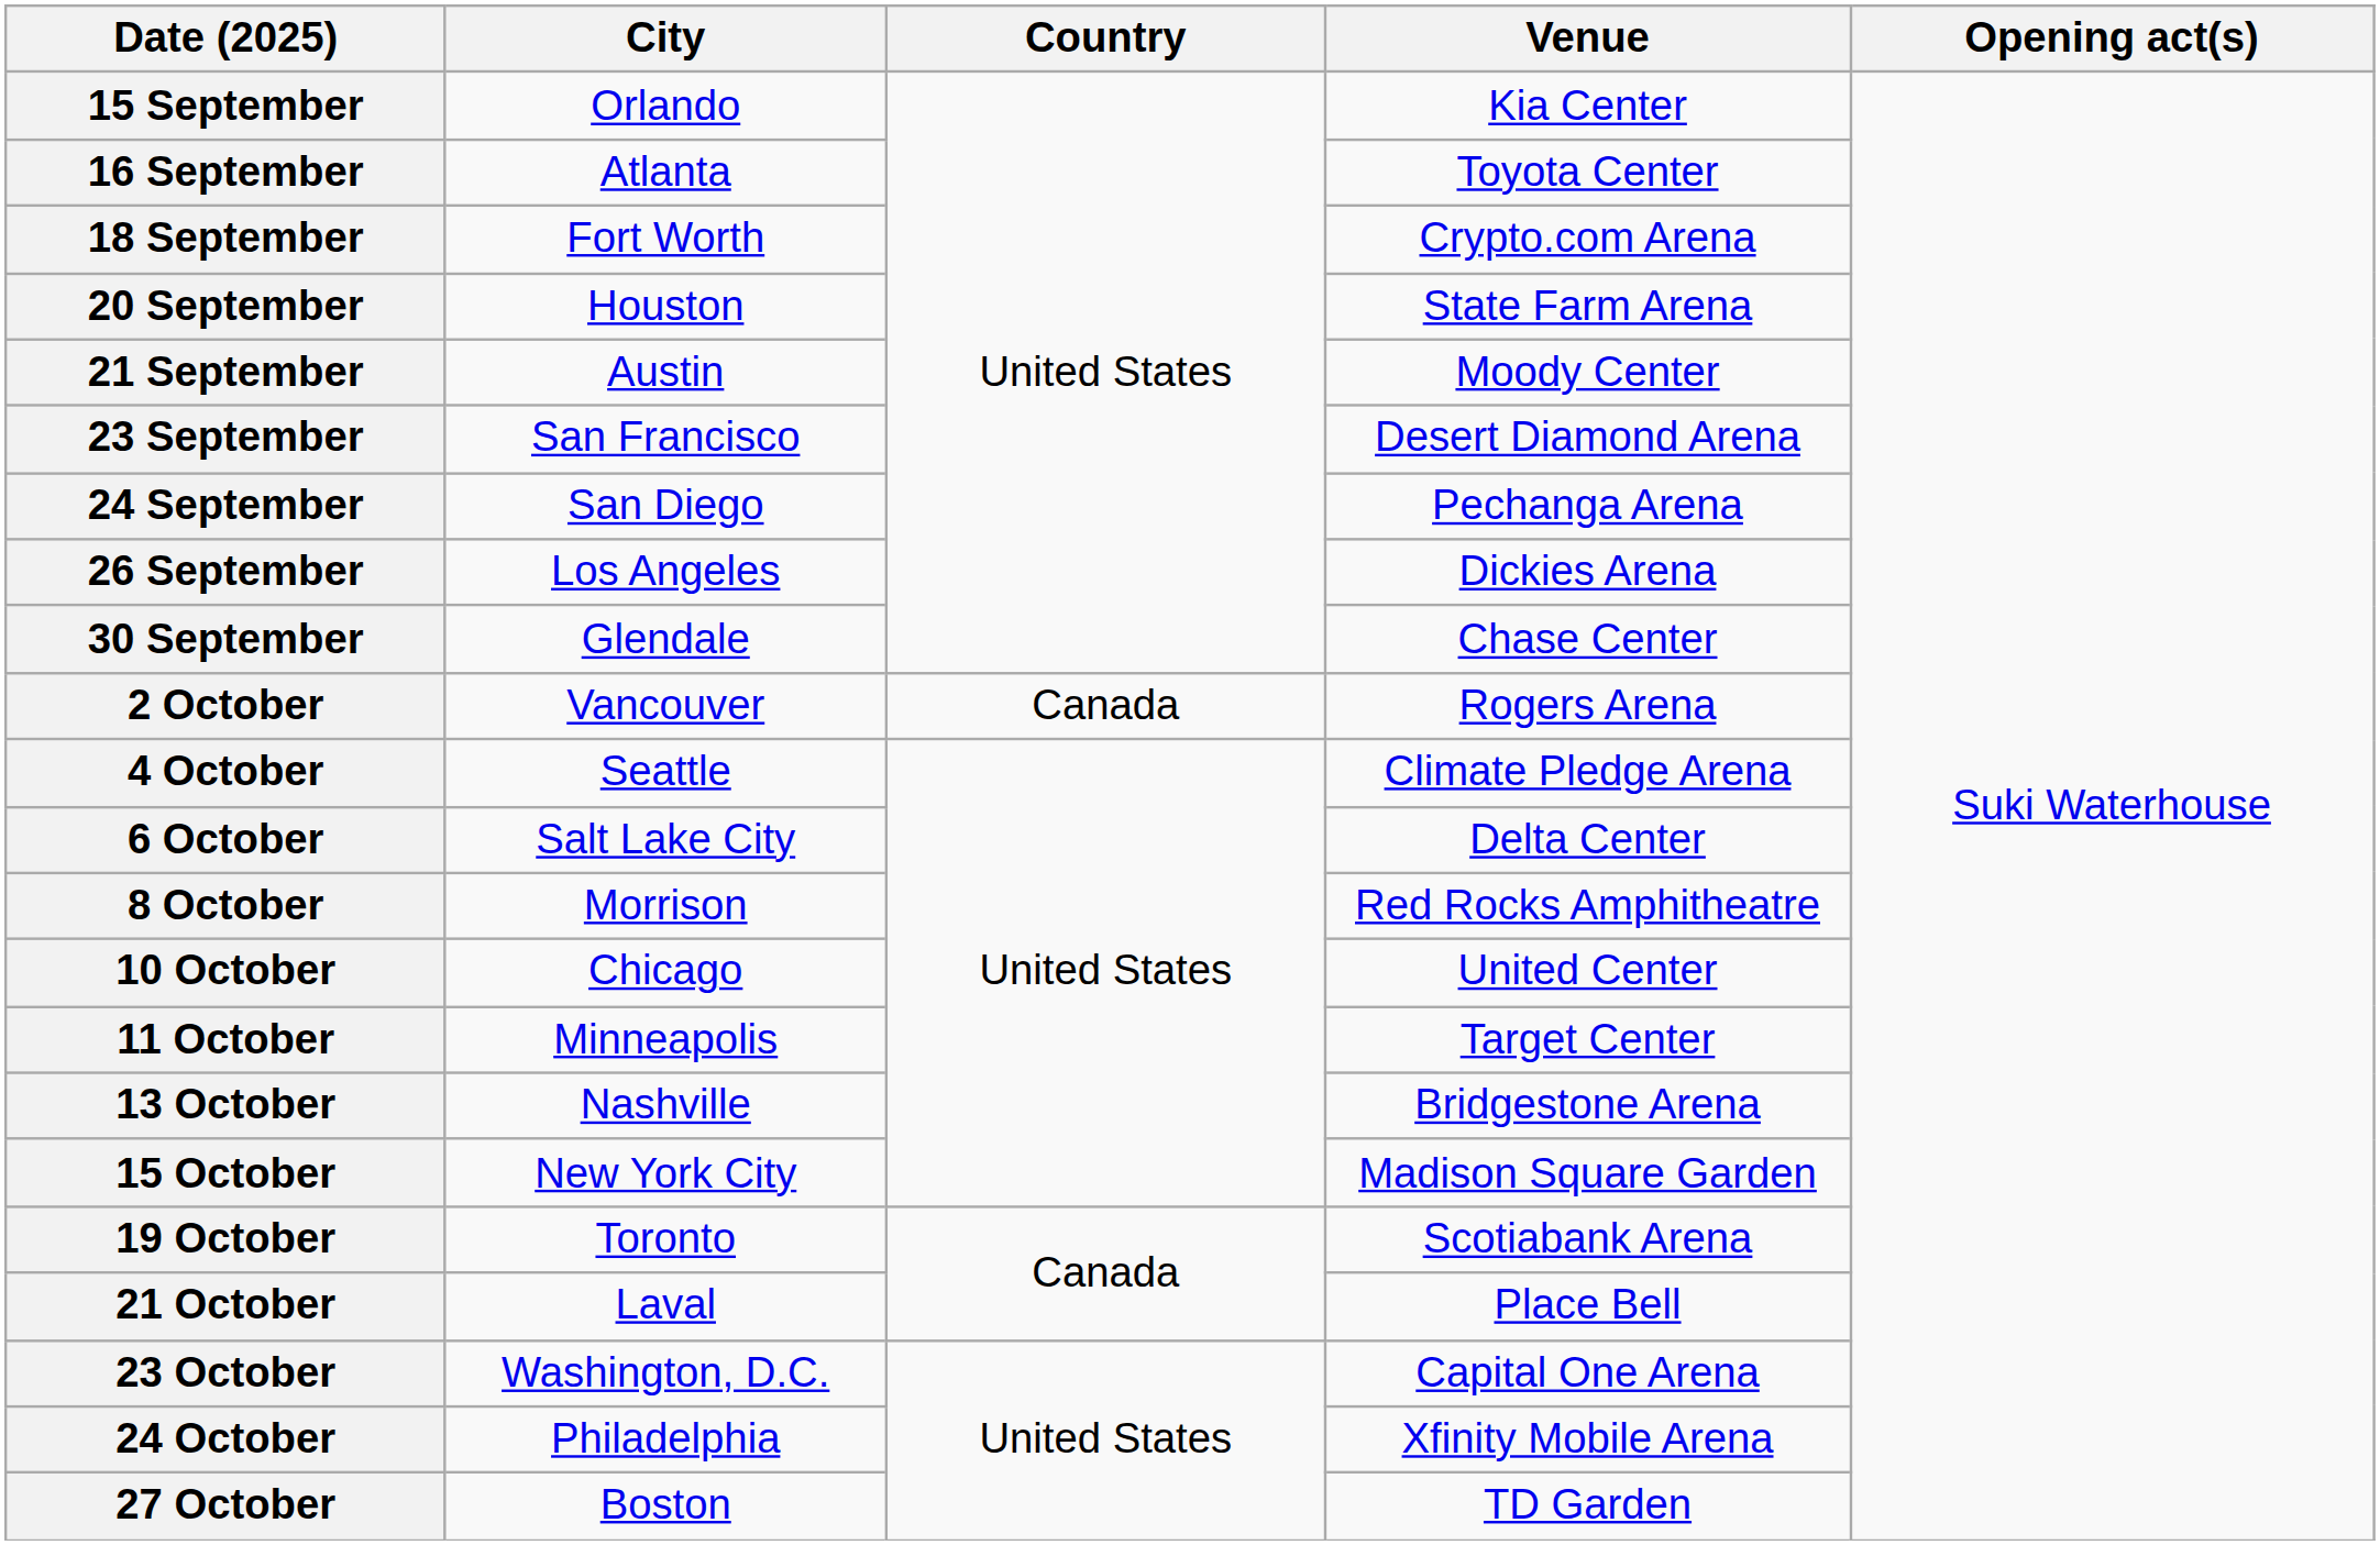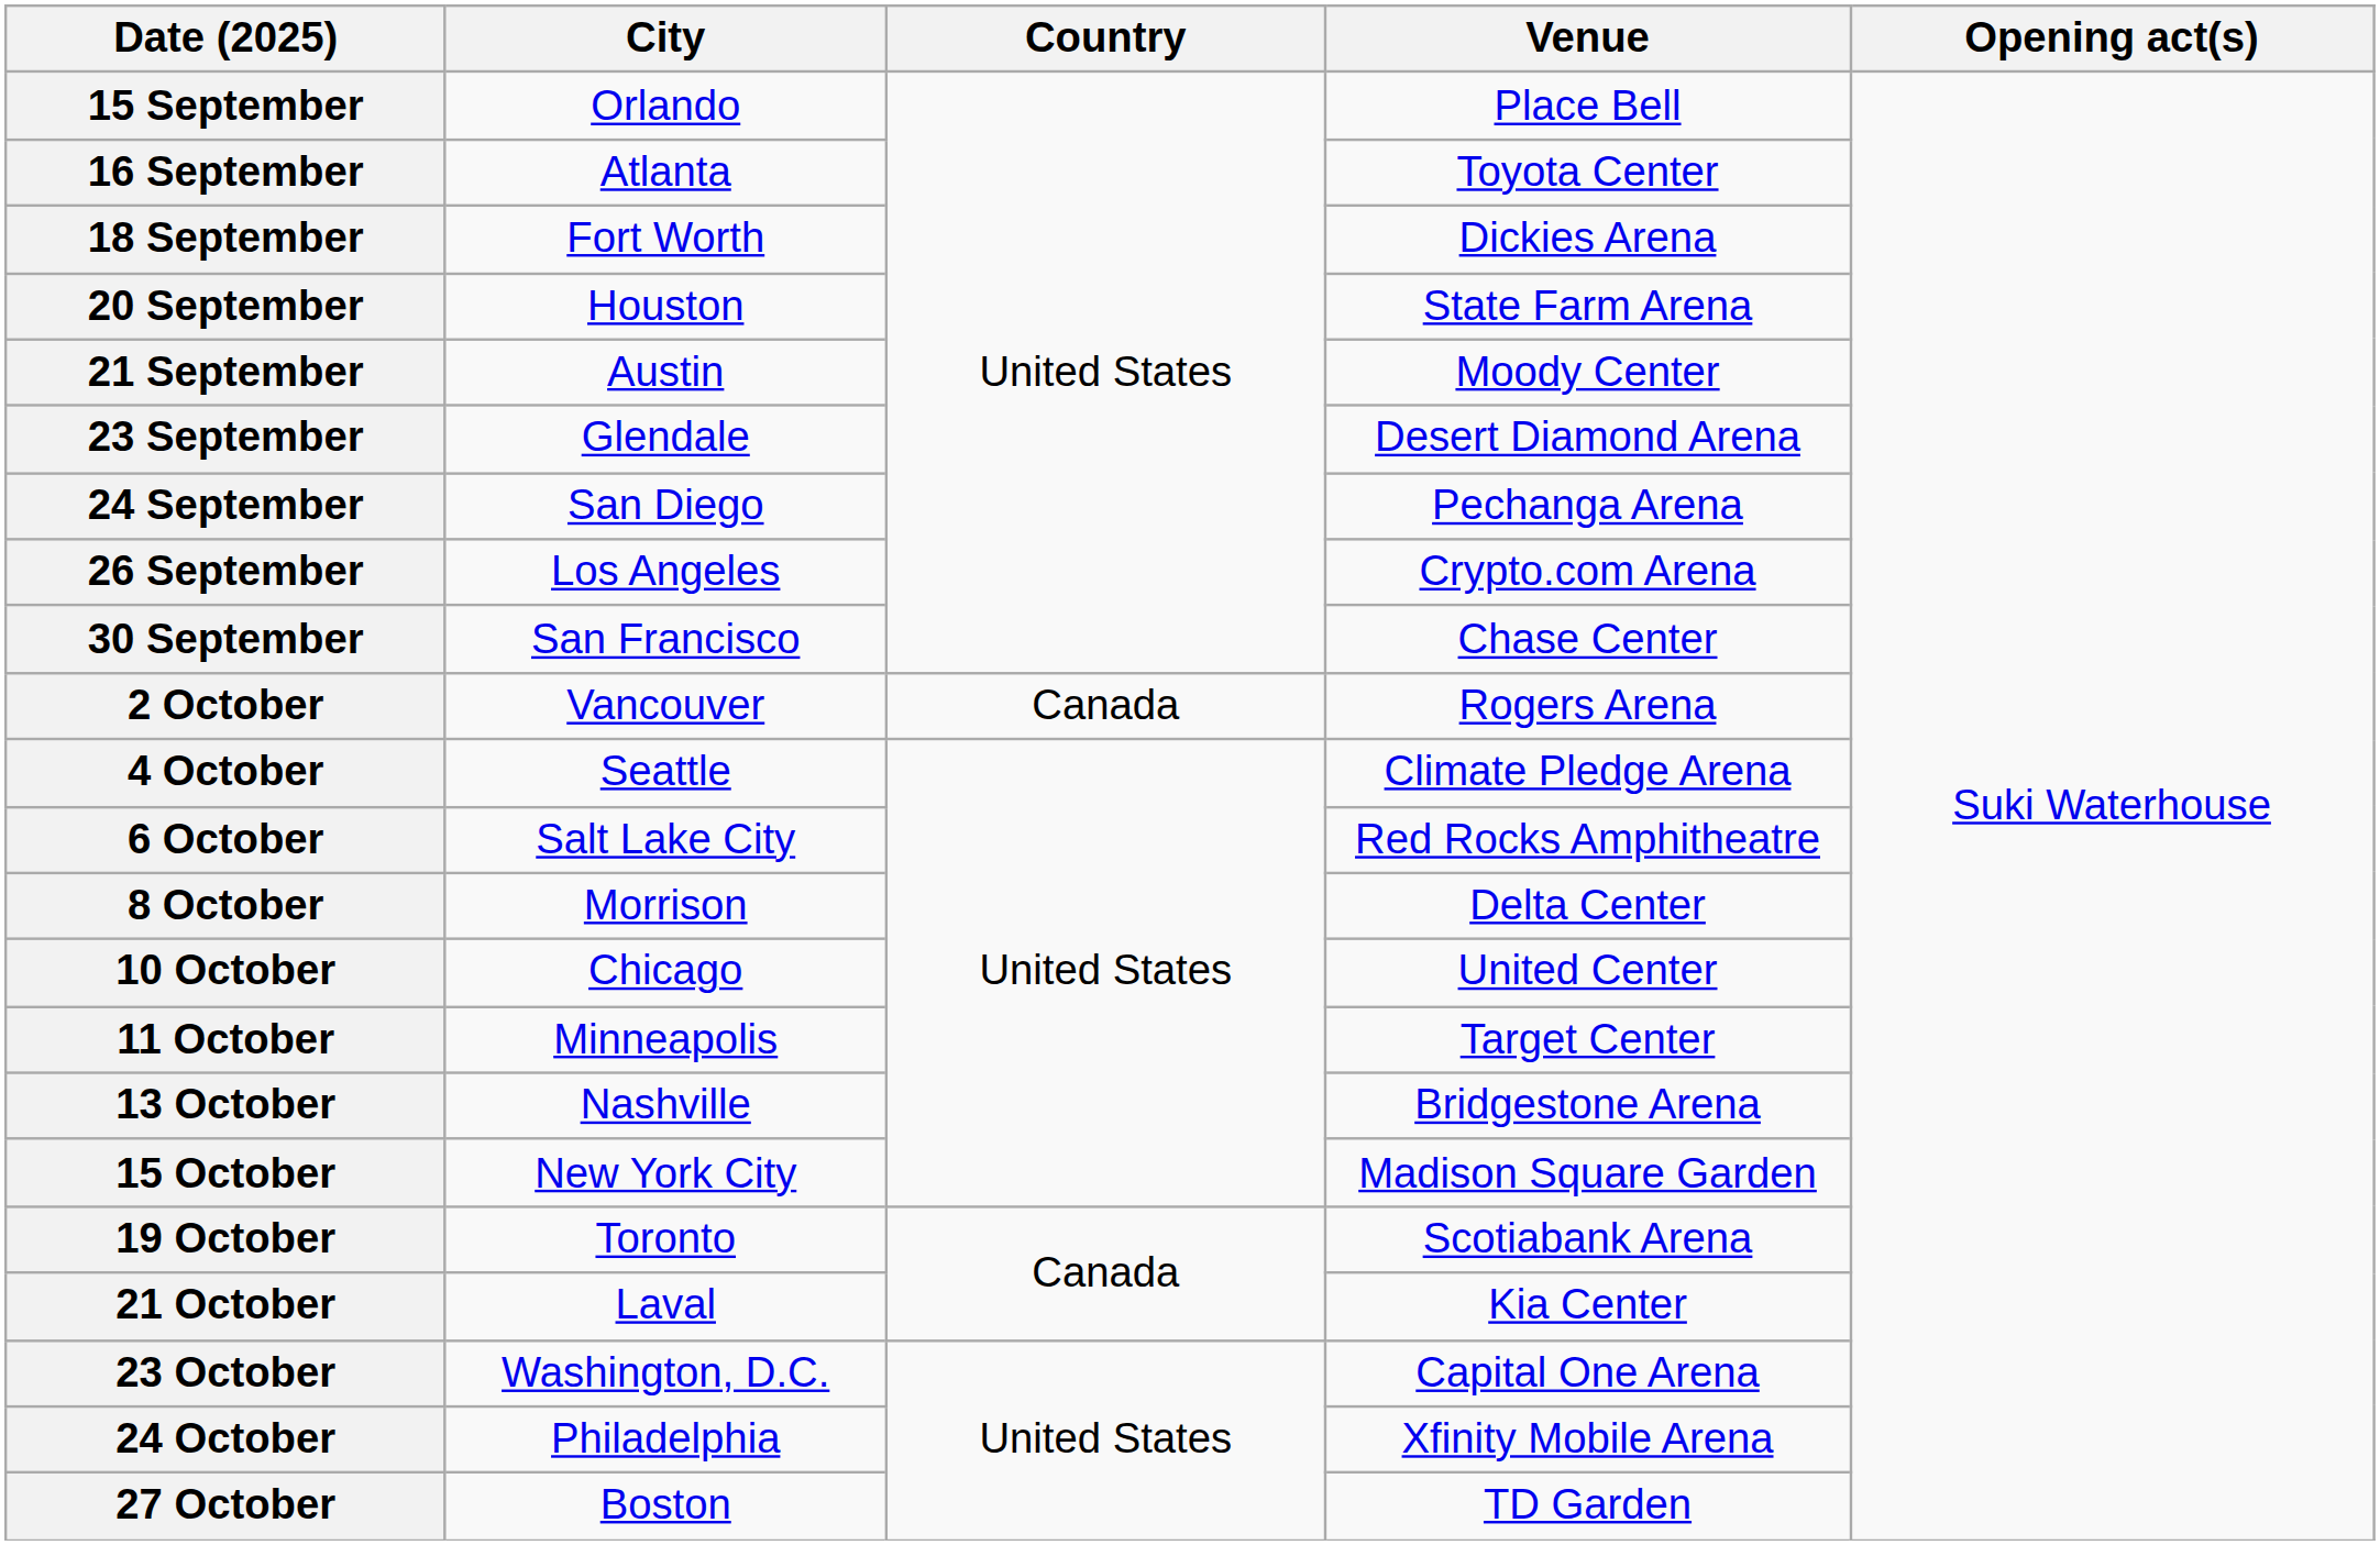15 September | Venue: Kia Center -> Place Bell
18 September | Venue: Crypto.com Arena -> Dickies Arena
23 September | City: San Francisco -> Glendale
26 September | Venue: Dickies Arena -> Crypto.com Arena
30 September | City: Glendale -> San Francisco
6 October | Venue: Delta Center -> Red Rocks Amphitheatre
8 October | Venue: Red Rocks Amphitheatre -> Delta Center
21 October | Venue: Place Bell -> Kia Center
